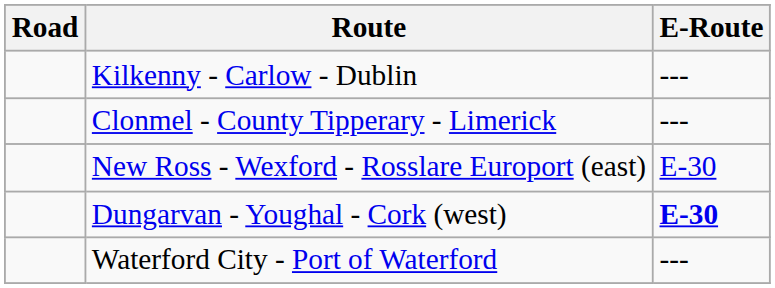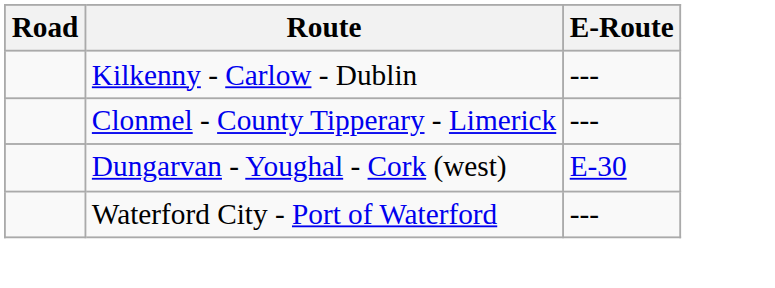- row: New Ross - Wexford - Rosslare Europort (east) | E-30
Dungarvan - Youghal - Cork (west) | E-Route: bold -> normal
